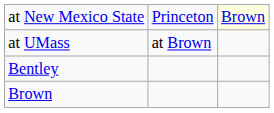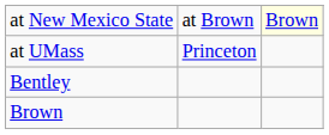at New Mexico State | column 2: Princeton -> at Brown
at UMass | column 2: at Brown -> Princeton
